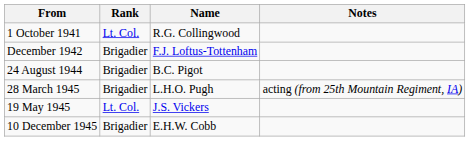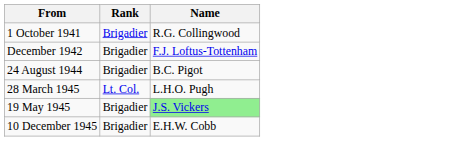- column: Notes | acting (from 25th Mountain Regiment, IA)
1 October 1941 | Rank: Lt. Col. -> Brigadier
28 March 1945 | Rank: Brigadier -> Lt. Col.
19 May 1945 | Rank: Lt. Col. -> Brigadier
19 May 1945 | Name: no background -> lightgreen background
